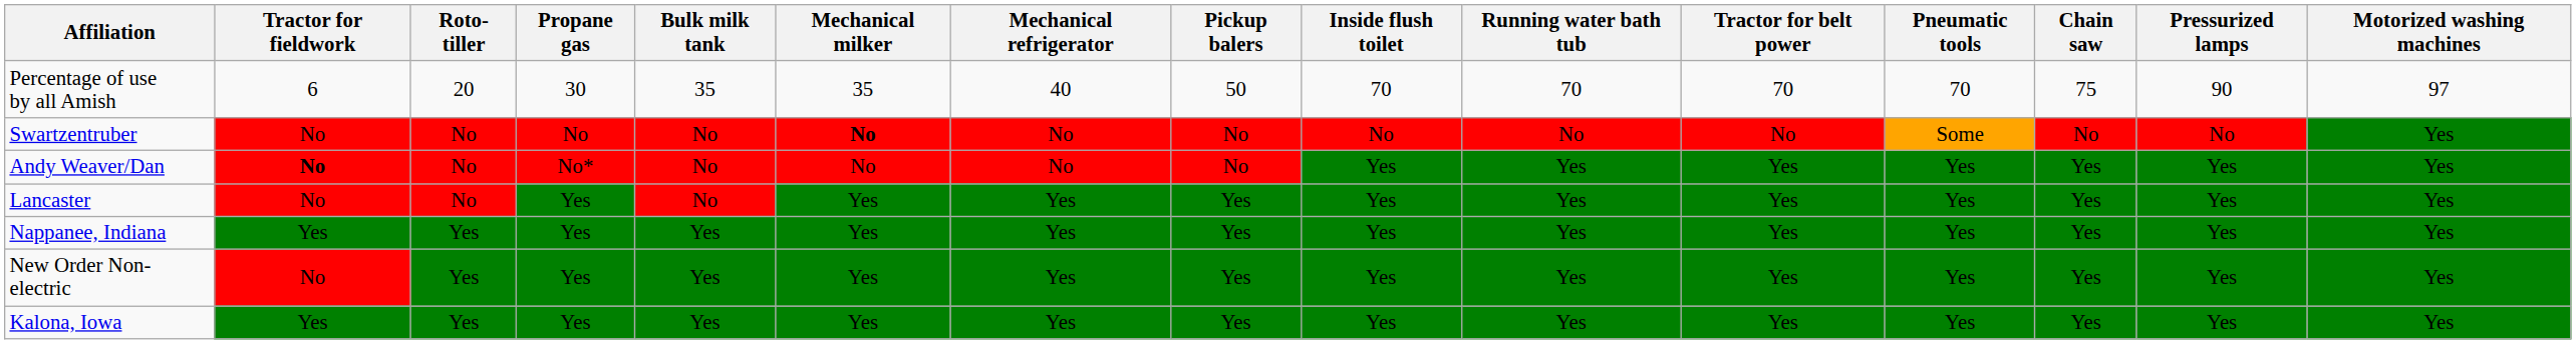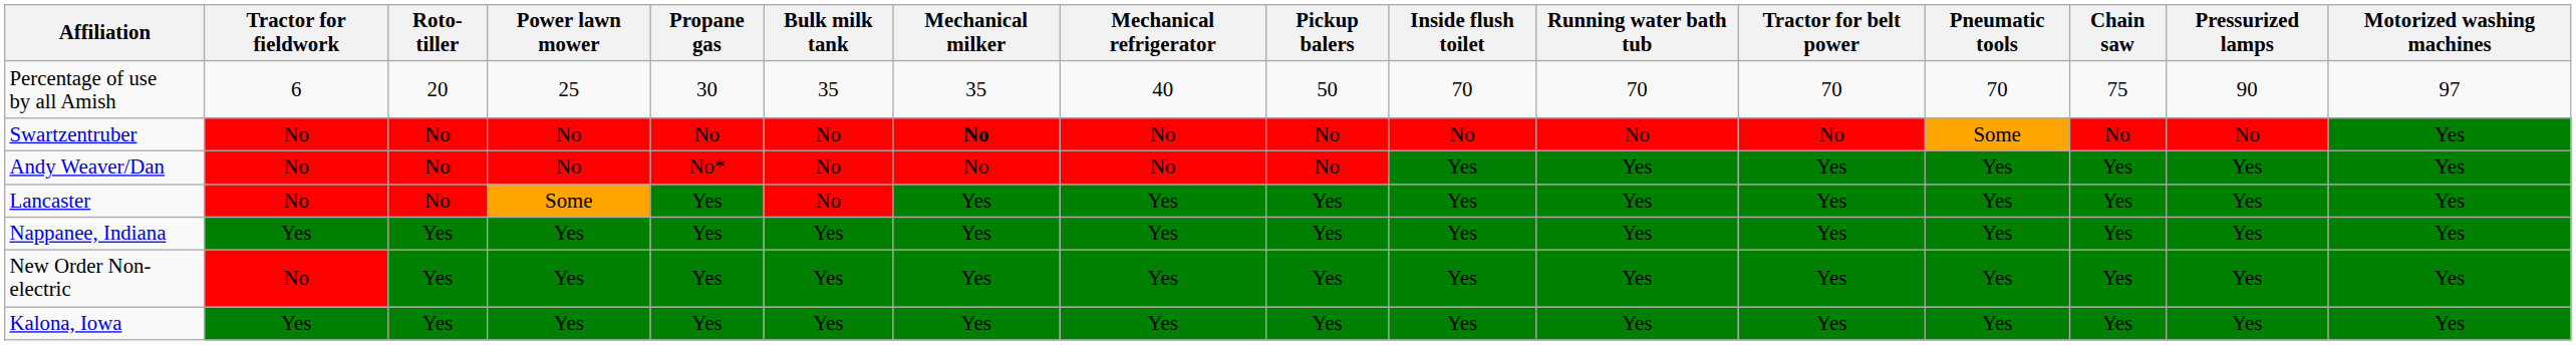+ column: Power lawn mower | 25 | No | No | Some | Yes | Yes | Yes
Andy Weaver/Dan | Tractor for fieldwork: bold -> normal
